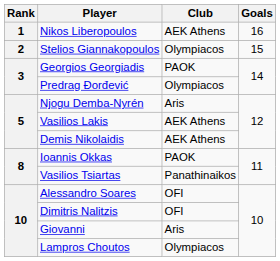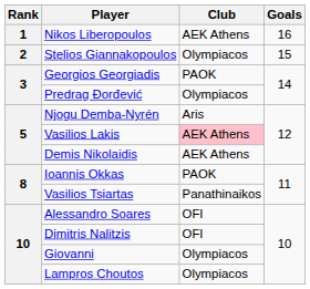Vasilios Lakis | Club: no background -> pink background
Giovanni | Club: Aris -> Olympiacos
